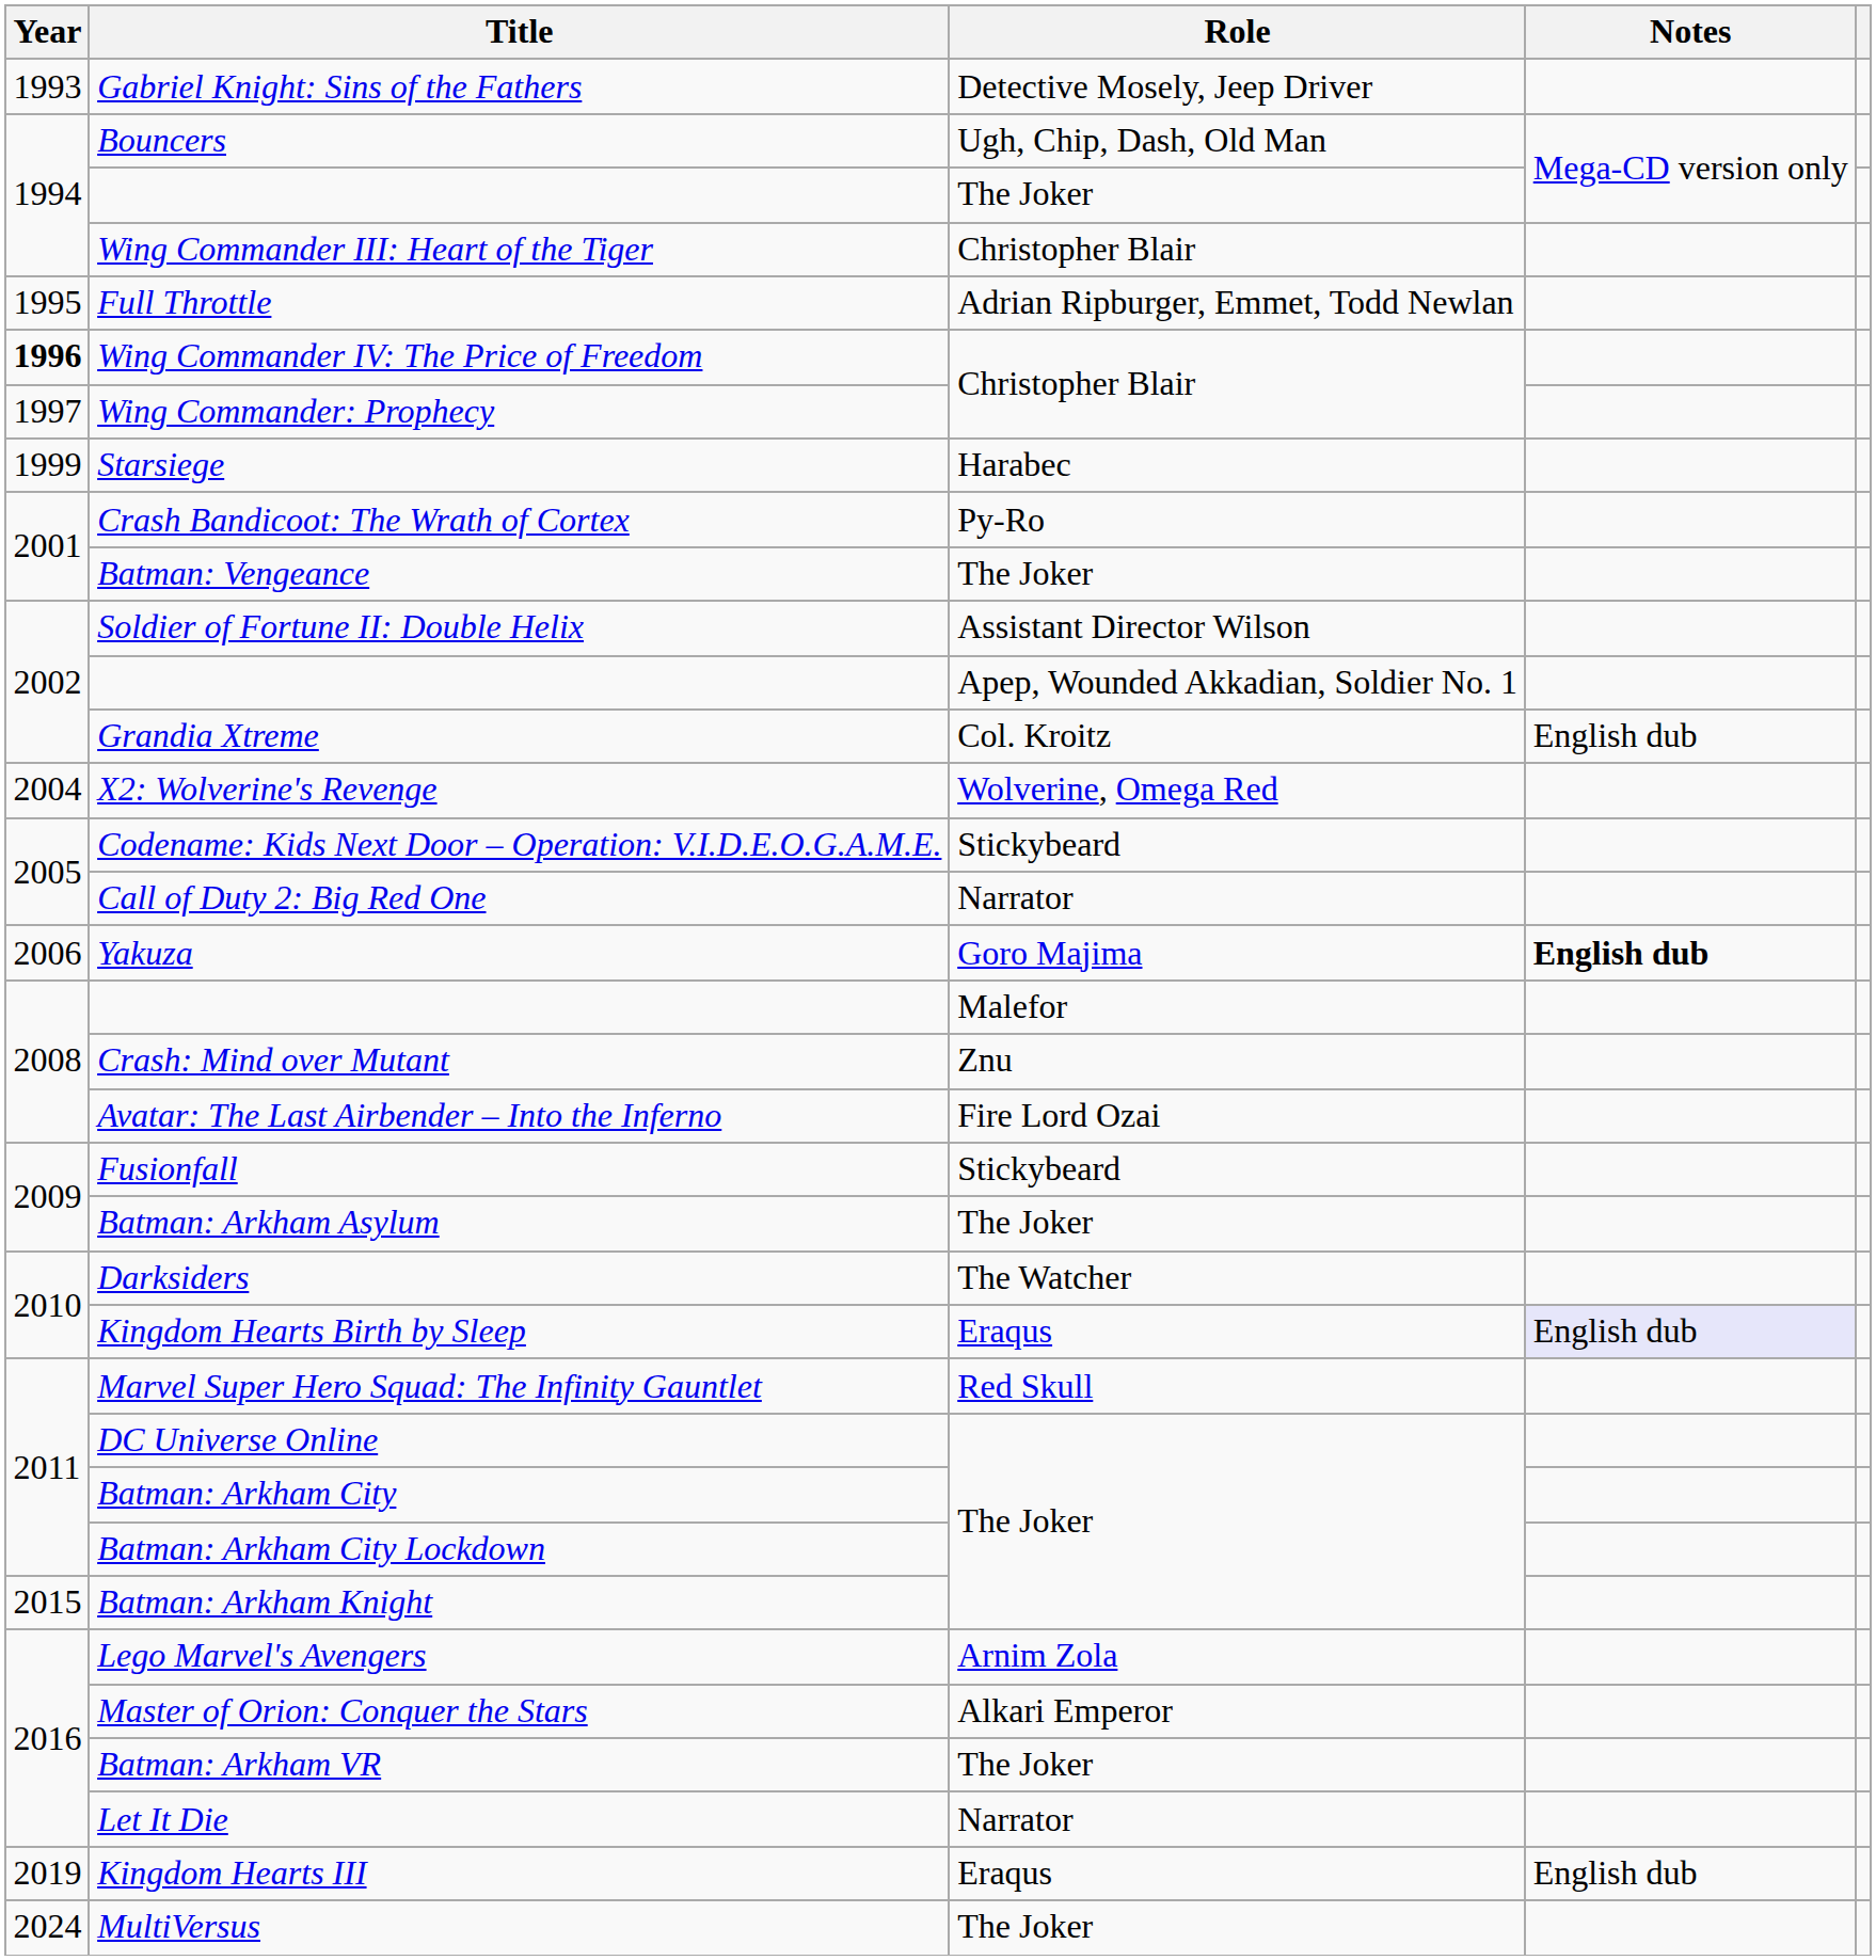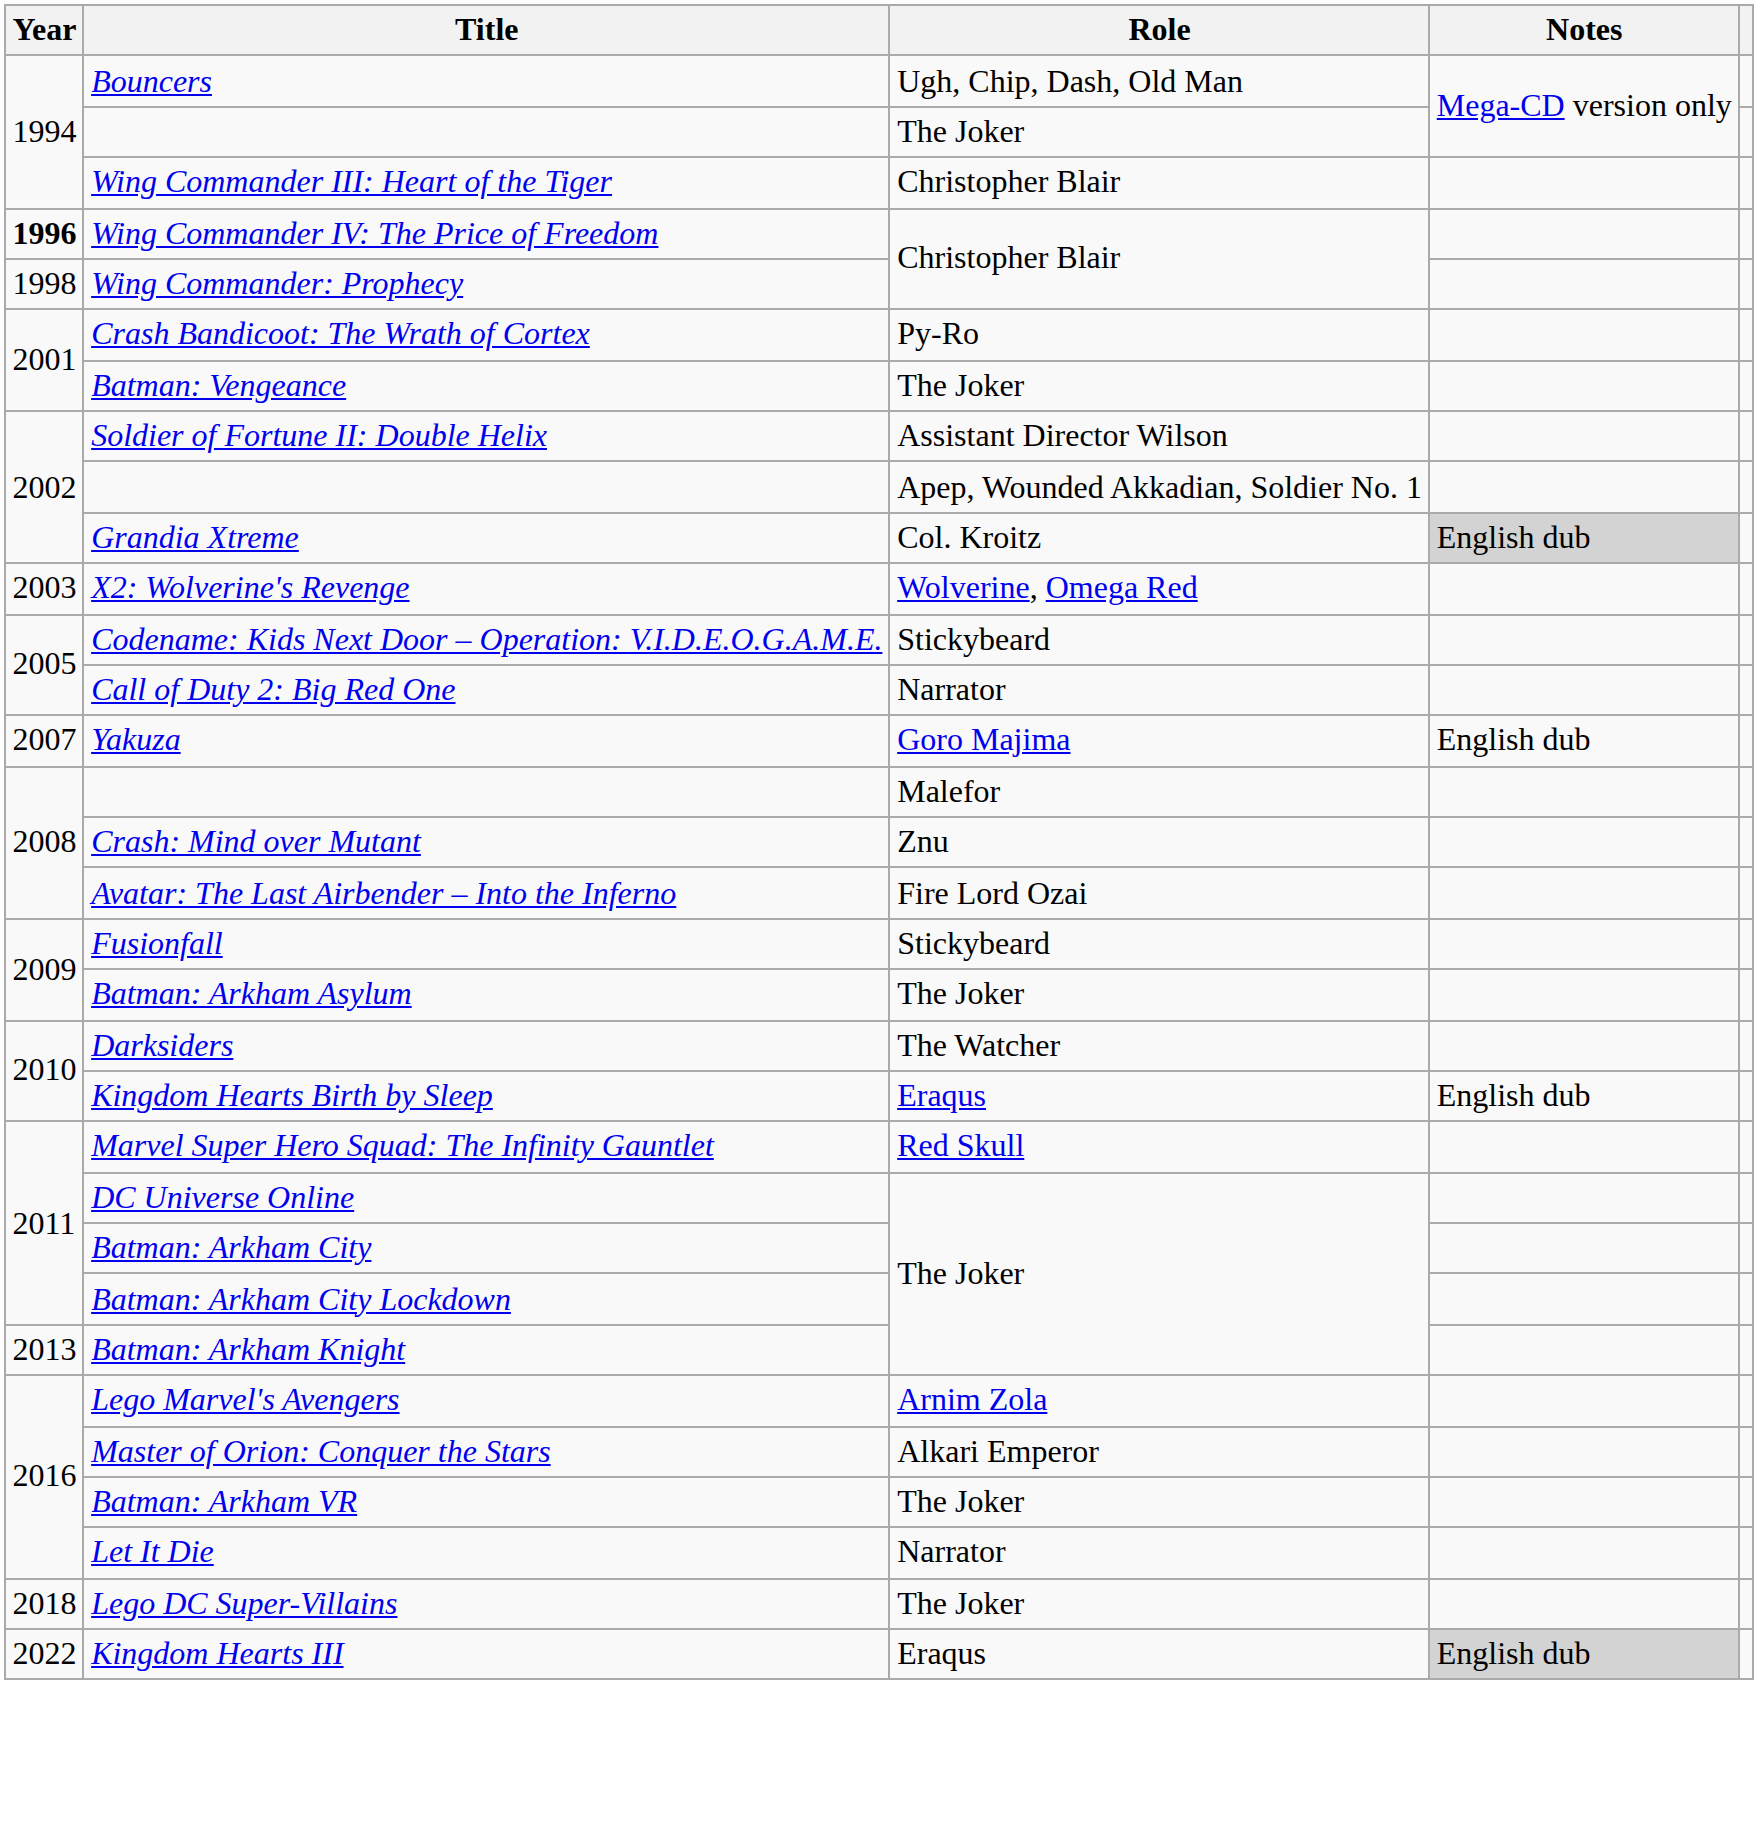- row: 1993 | Gabriel Knight: Sins of the Fathers | Detective Mosely, Jeep Driver
- row: 1995 | Full Throttle | Adrian Ripburger, Emmet, Todd Newlan
Wing Commander: Prophecy | Year: 1997 -> 1998
- row: 1999 | Starsiege | Harabec
Grandia Xtreme | Notes: no background -> lightgrey background
X2: Wolverine's Revenge | Year: 2004 -> 2003
Yakuza | Year: 2006 -> 2007
Yakuza | Notes: bold -> normal
Kingdom Hearts Birth by Sleep | Notes: lavender background -> no background
Batman: Arkham Knight | Year: 2015 -> 2013
+ row: 2018 | Lego DC Super-Villains | The Joker
Kingdom Hearts III | Year: 2019 -> 2022
Kingdom Hearts III | Notes: no background -> lightgrey background
- row: 2024 | MultiVersus | The Joker
